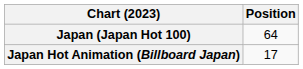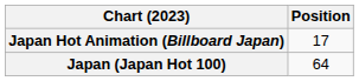rows swapped: Japan (Japan Hot 100) <-> Japan Hot Animation (Billboard Japan)
